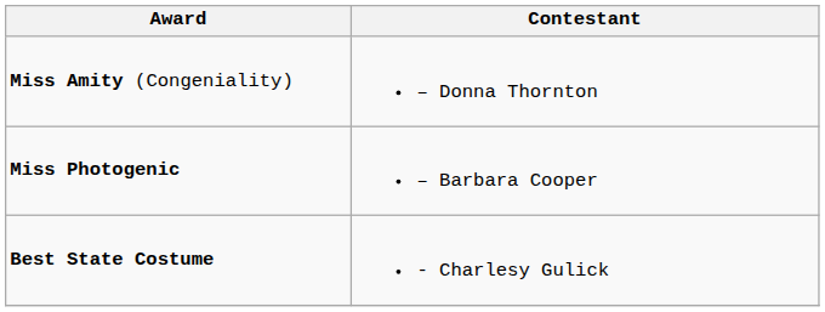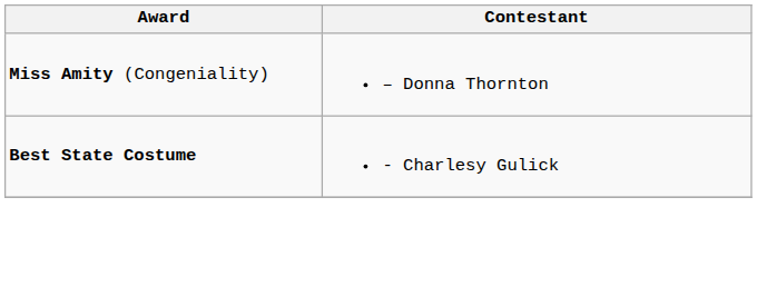- row: Miss Photogenic | – Barbara Cooper
